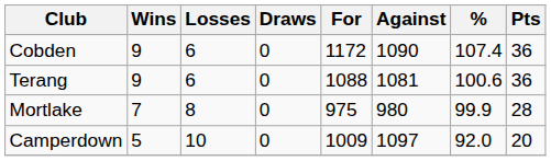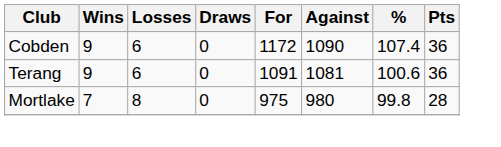Terang | For: 1088 -> 1091
Mortlake | %: 99.9 -> 99.8
- row: Camperdown | 5 | 10 | 0 | 1009 | 1097 | 92.0 | 20
